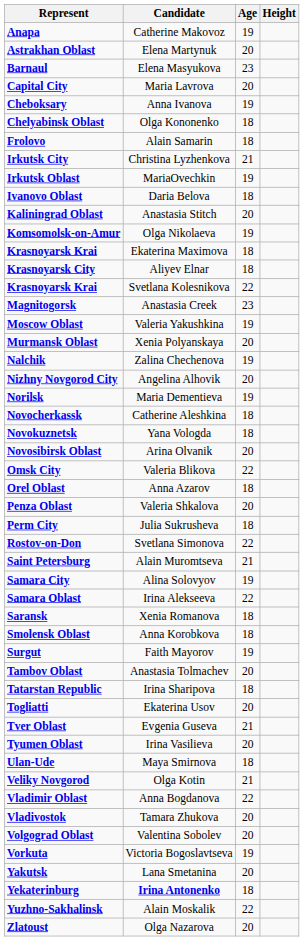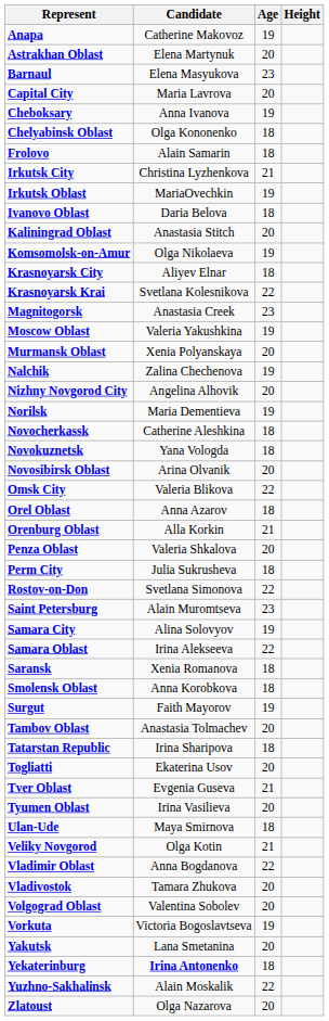- row: Krasnoyarsk Krai | Ekaterina Maximova | 18
+ row: Orenburg Oblast | Alla Korkin | 21
Alain Muromtseva | Age: 21 -> 23
